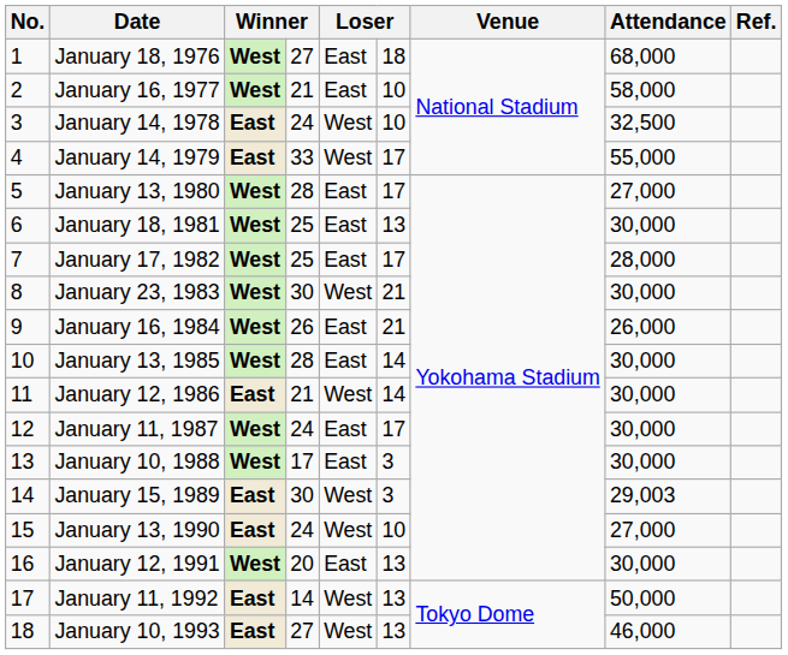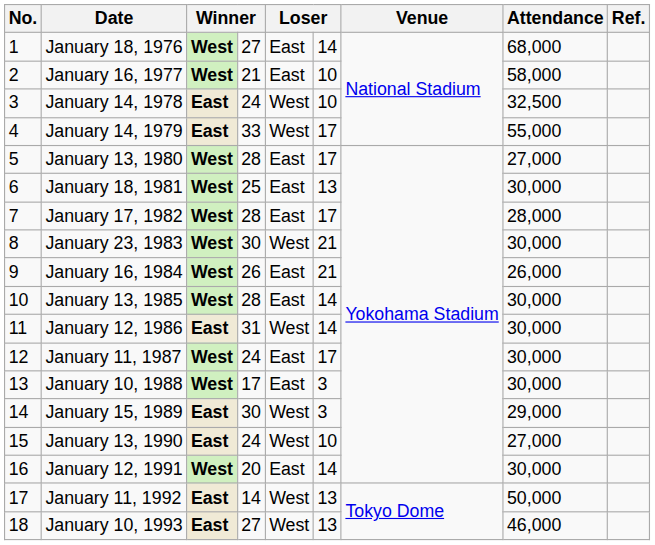January 18, 1976 | column 6: 18 -> 14
January 17, 1982 | column 4: 25 -> 28
January 12, 1986 | column 4: 21 -> 31
January 15, 1989 | Attendance: 29,003 -> 29,000
January 12, 1991 | column 6: 13 -> 14
